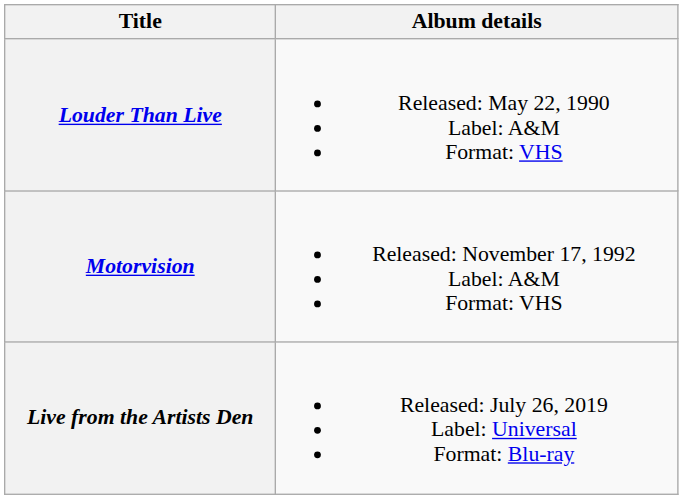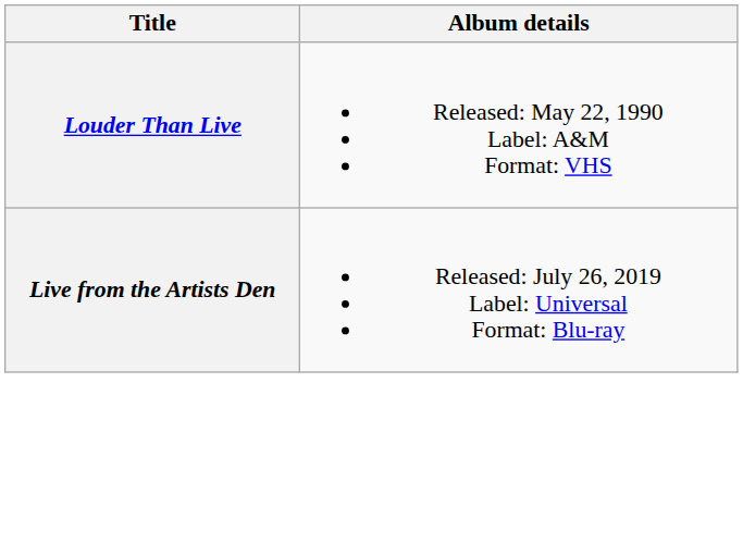- row: Motorvision | Released: November 17, 1992 Label: A&M Format: VHS
